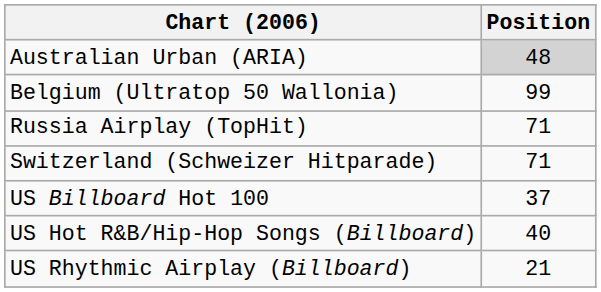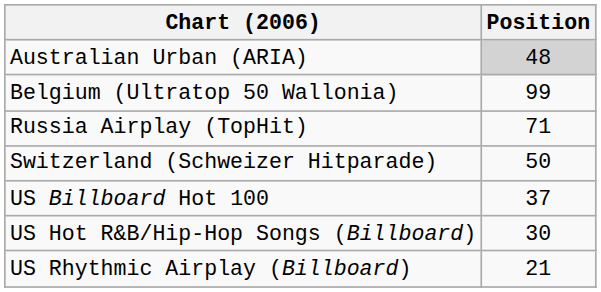Switzerland (Schweizer Hitparade) | Position: 71 -> 50
US Hot R&B/Hip-Hop Songs (Billboard) | Position: 40 -> 30
